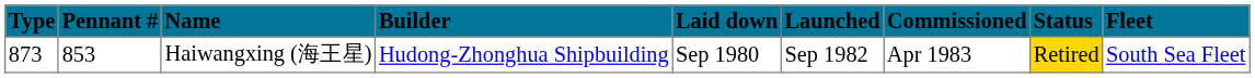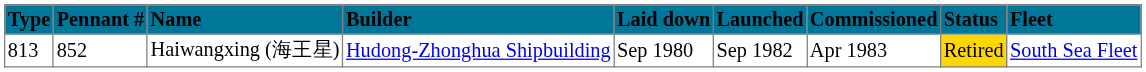Haiwangxing (海王星) | column 1: 873 -> 813
Haiwangxing (海王星) | column 2: 853 -> 852
